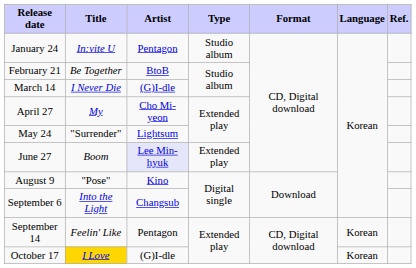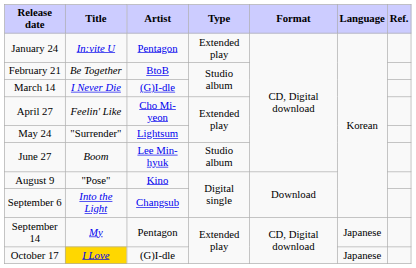January 24 | Type: Studio album -> Extended play
April 27 | Title: My -> Feelin' Like
June 27 | Artist: lavender background -> no background
June 27 | Type: Extended play -> Studio album
September 14 | Title: Feelin' Like -> My
September 14 | Language: Korean -> Japanese
October 17 | Language: Korean -> Japanese
